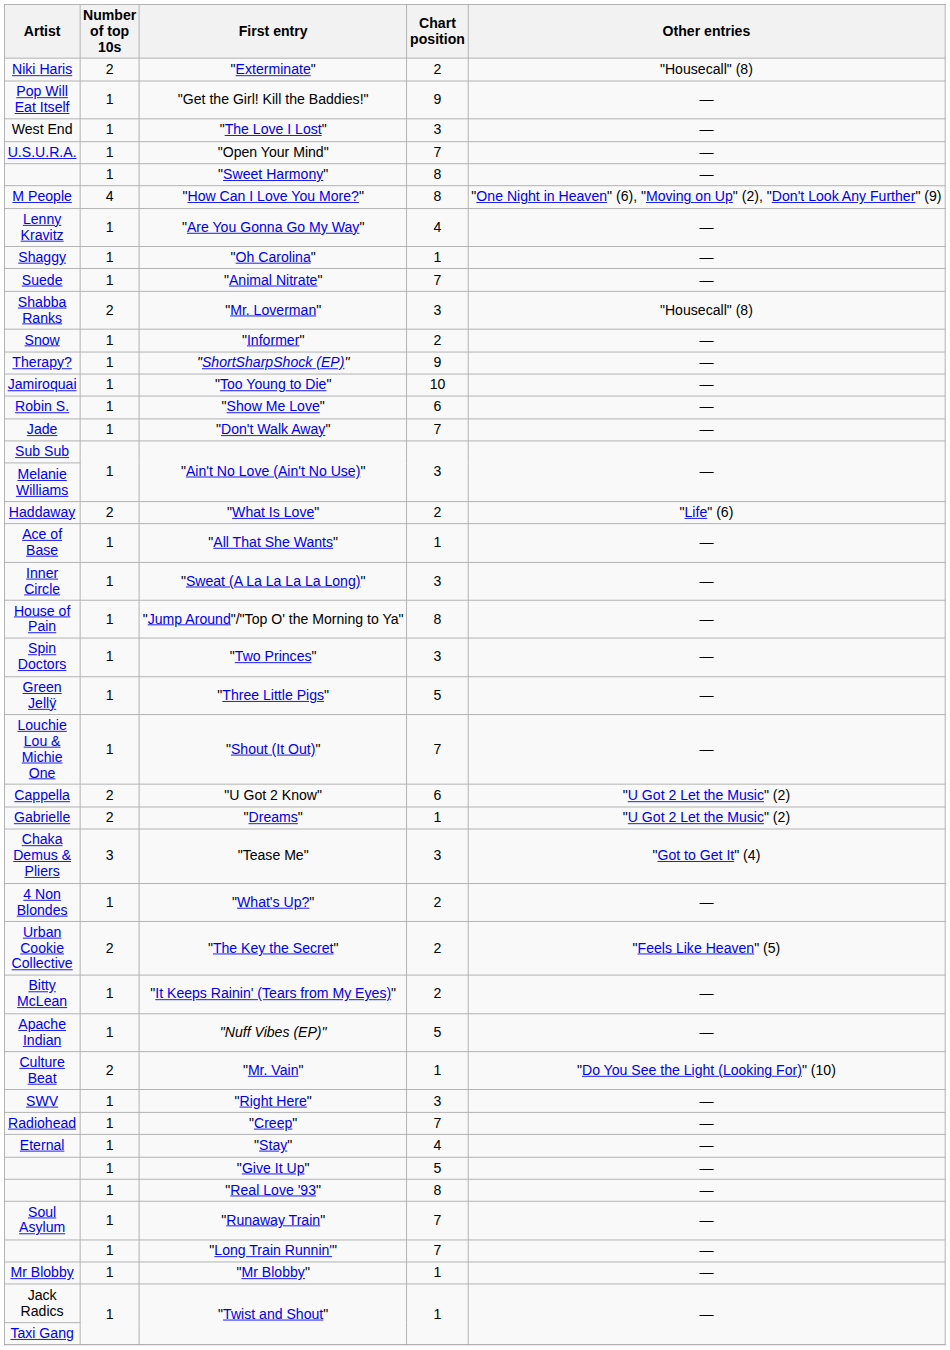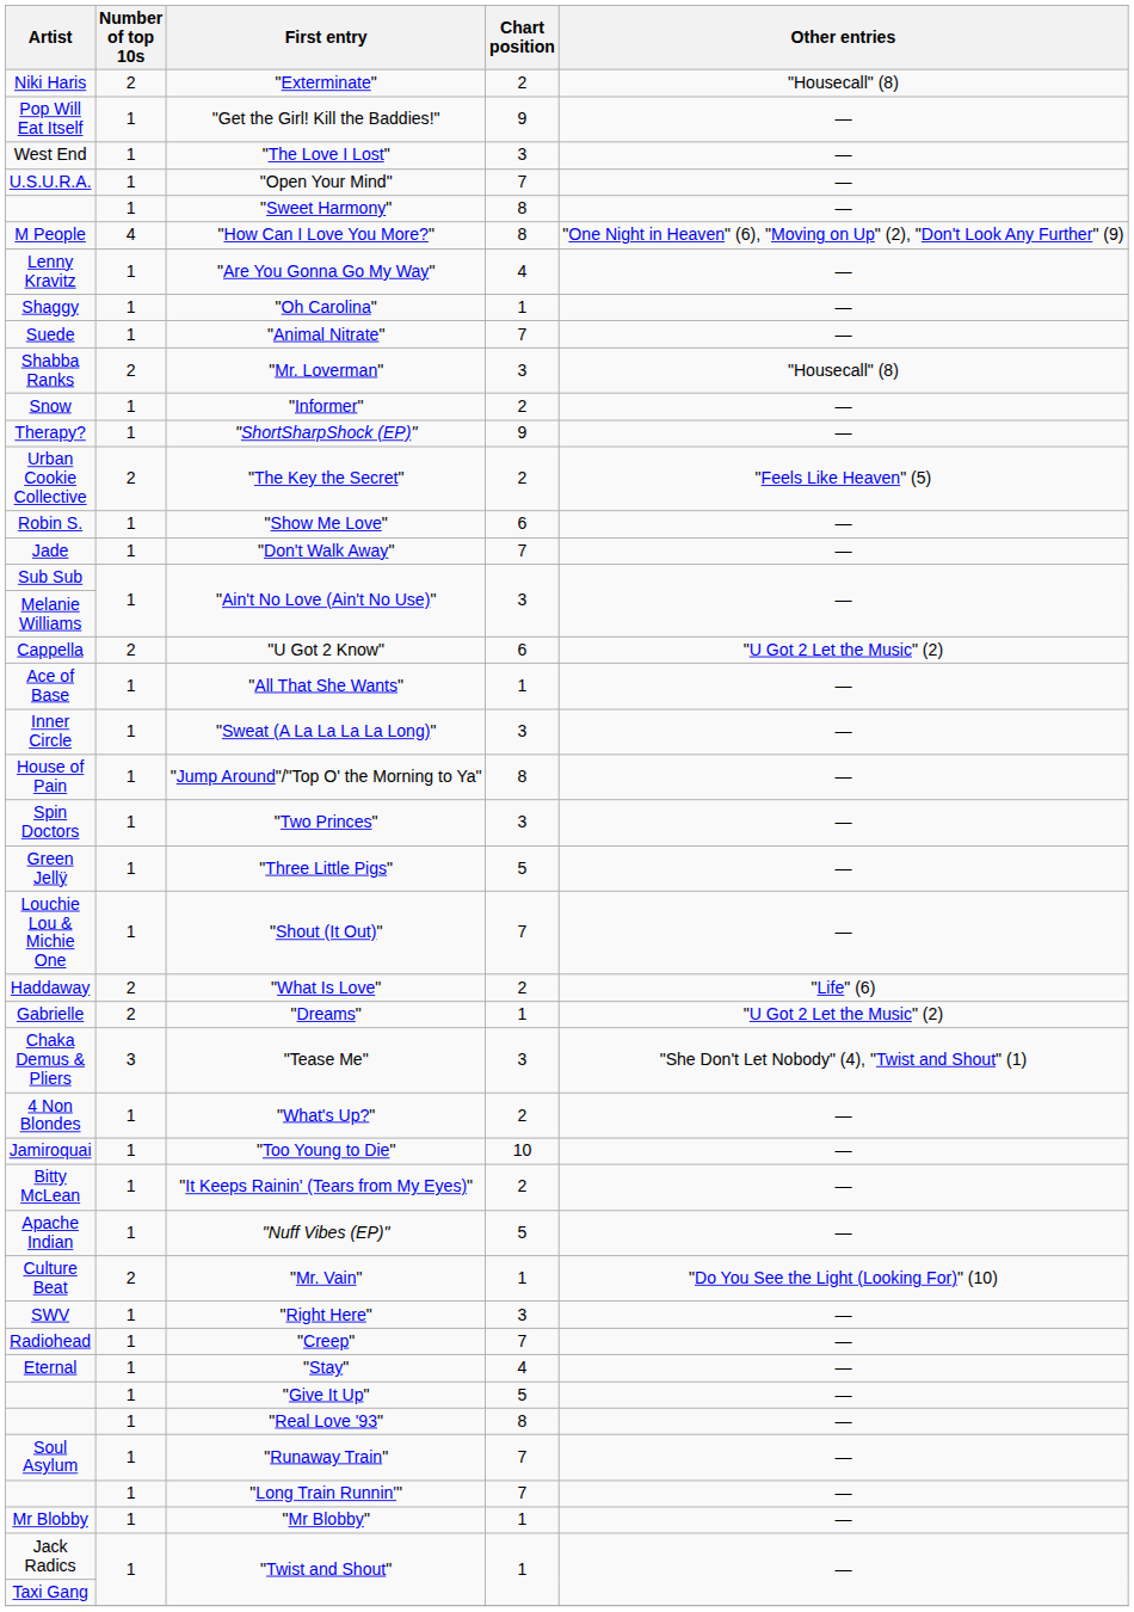rows swapped: "Too Young to Die" <-> "The Key the Secret"
rows swapped: "U Got 2 Know" <-> "What Is Love"
"Tease Me" | Other entries: "Got to Get It" (4) -> "She Don't Let Nobody" (4), "Twist and Shout" (1)
